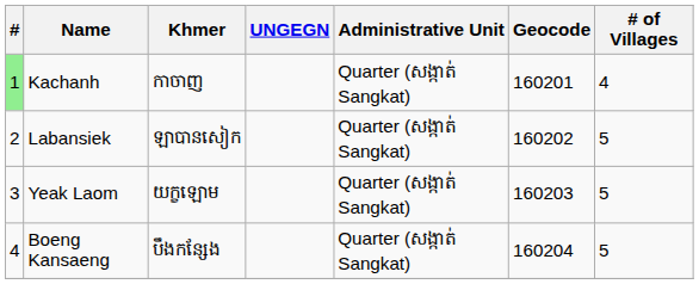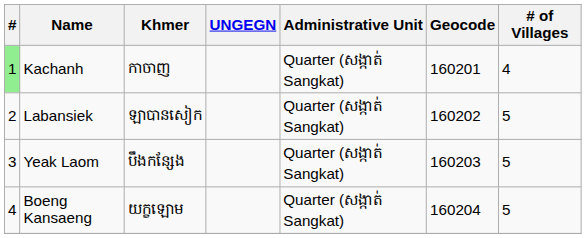Yeak Laom | Khmer: យក្ខឡោម -> បឹងកន្សែង
Boeng Kansaeng | Khmer: បឹងកន្សែង -> យក្ខឡោម
